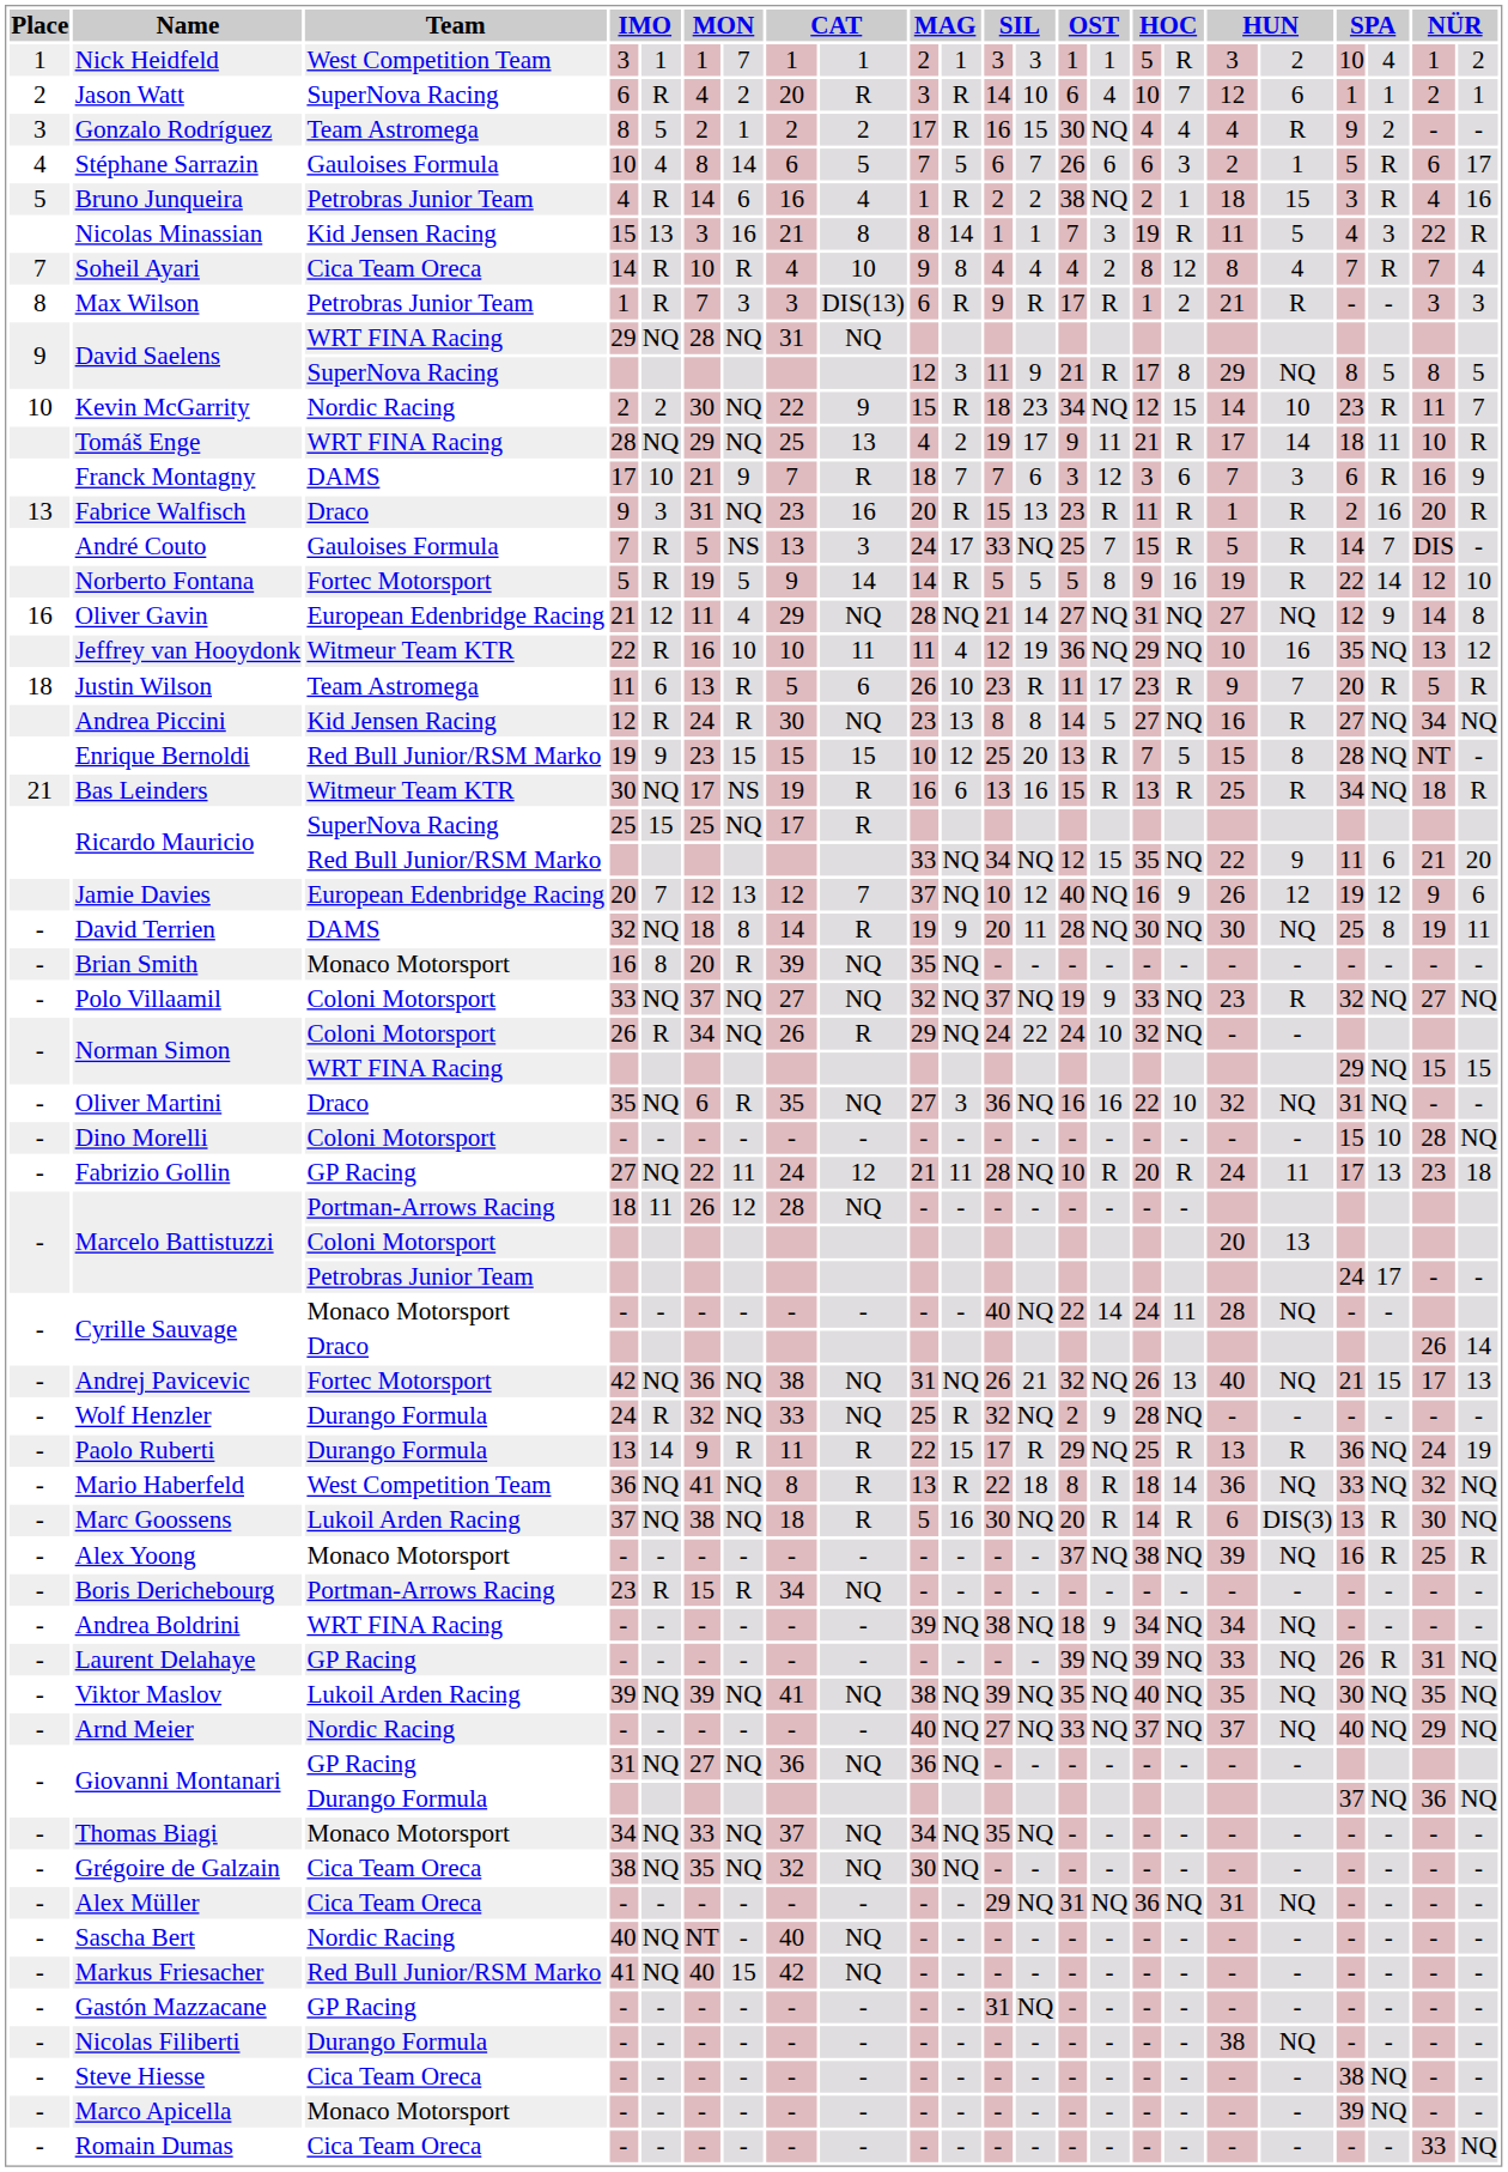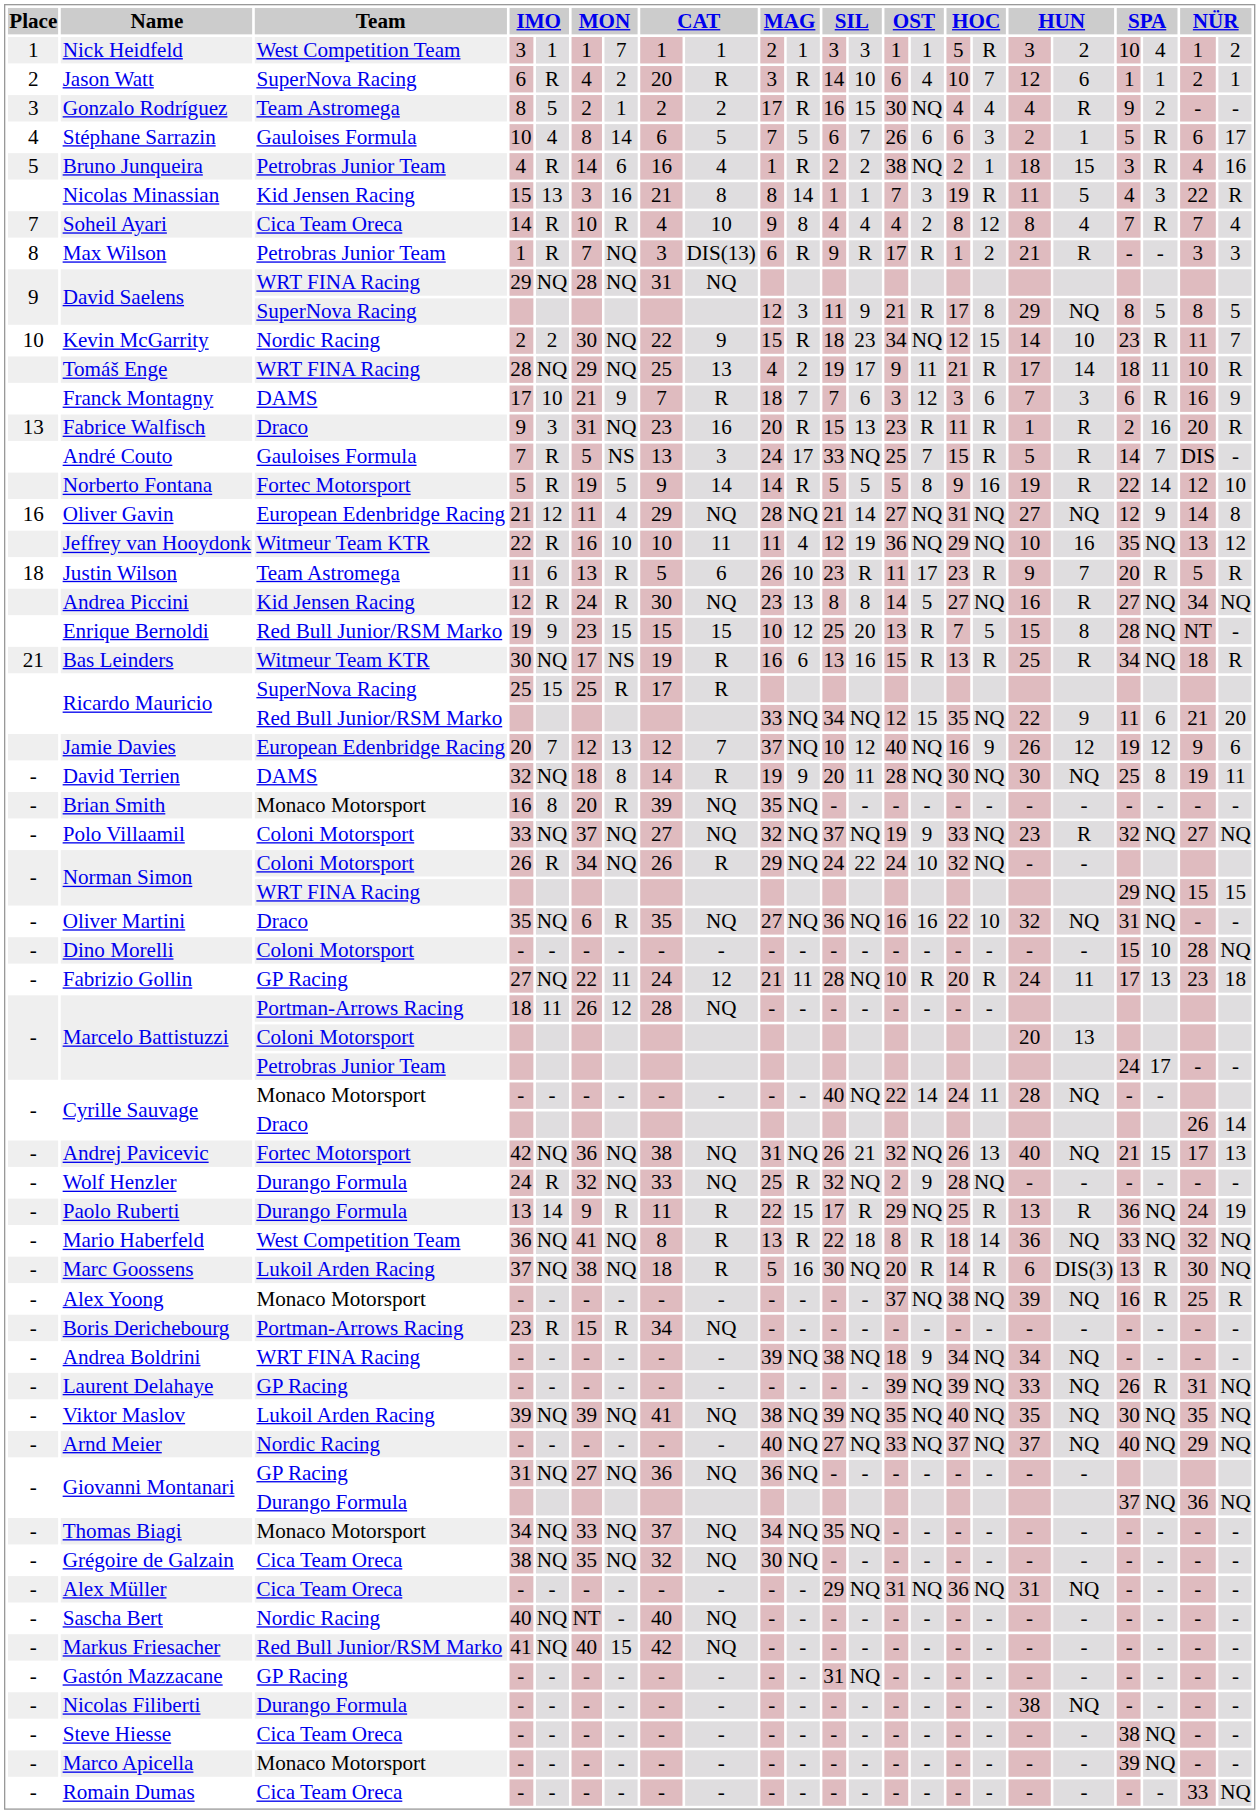Max Wilson | column 7: 3 -> NQ
Ricardo Mauricio / SuperNova Racing | column 7: NQ -> R
Oliver Martini | column 11: 3 -> NQ
